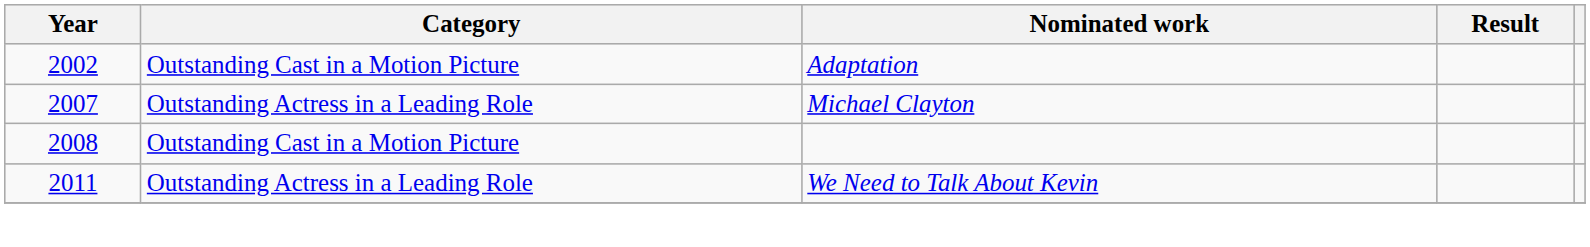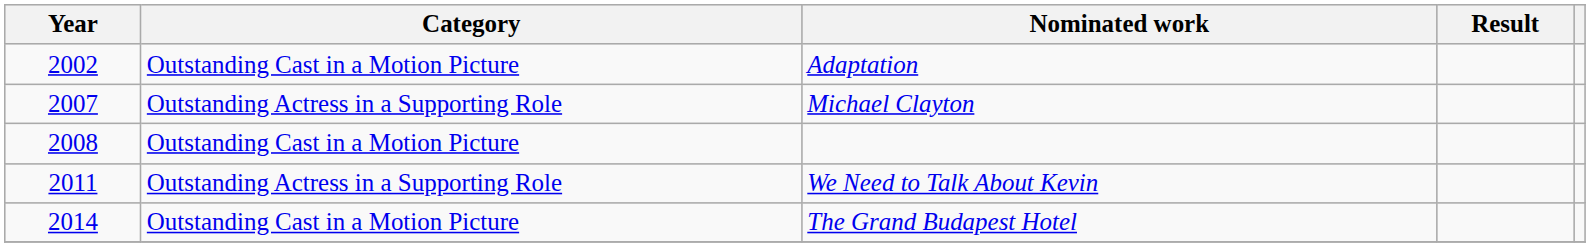Michael Clayton | Category: Outstanding Actress in a Leading Role -> Outstanding Actress in a Supporting Role
We Need to Talk About Kevin | Category: Outstanding Actress in a Leading Role -> Outstanding Actress in a Supporting Role
+ row: 2014 | Outstanding Cast in a Motion Picture | The Grand Budapest Hotel
